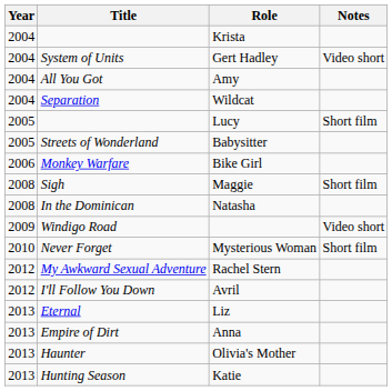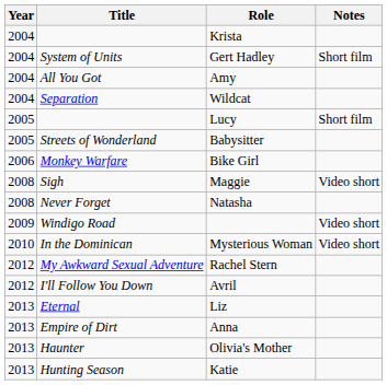Gert Hadley | Notes: Video short -> Short film
Maggie | Notes: Short film -> Video short
Natasha | Title: In the Dominican -> Never Forget
Mysterious Woman | Title: Never Forget -> In the Dominican
Mysterious Woman | Notes: Short film -> Video short
